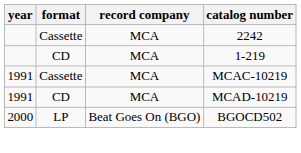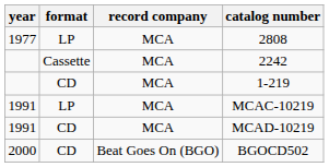+ row: 1977 | LP | MCA | 2808
MCAC-10219 | format: Cassette -> LP
BGOCD502 | format: LP -> CD
